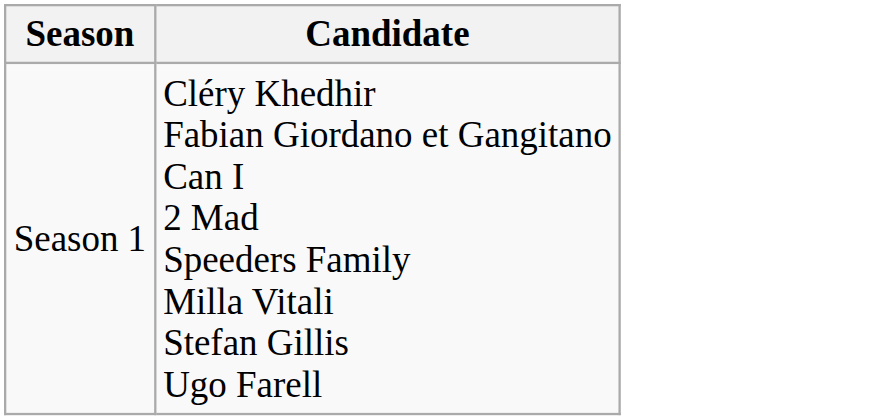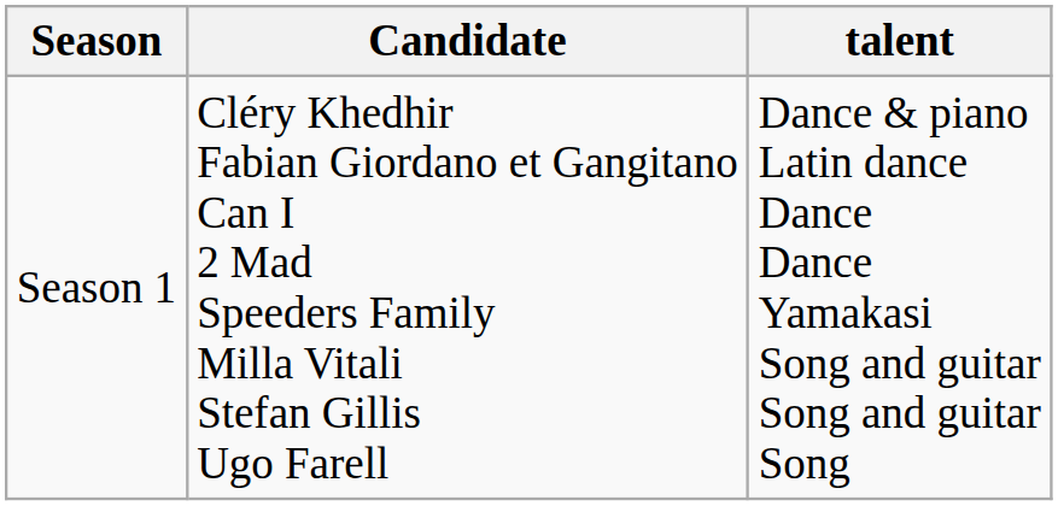+ column: talent | Dance & piano Latin dance Dance Dance Yamakasi Song and guitar Song and guitar Song
